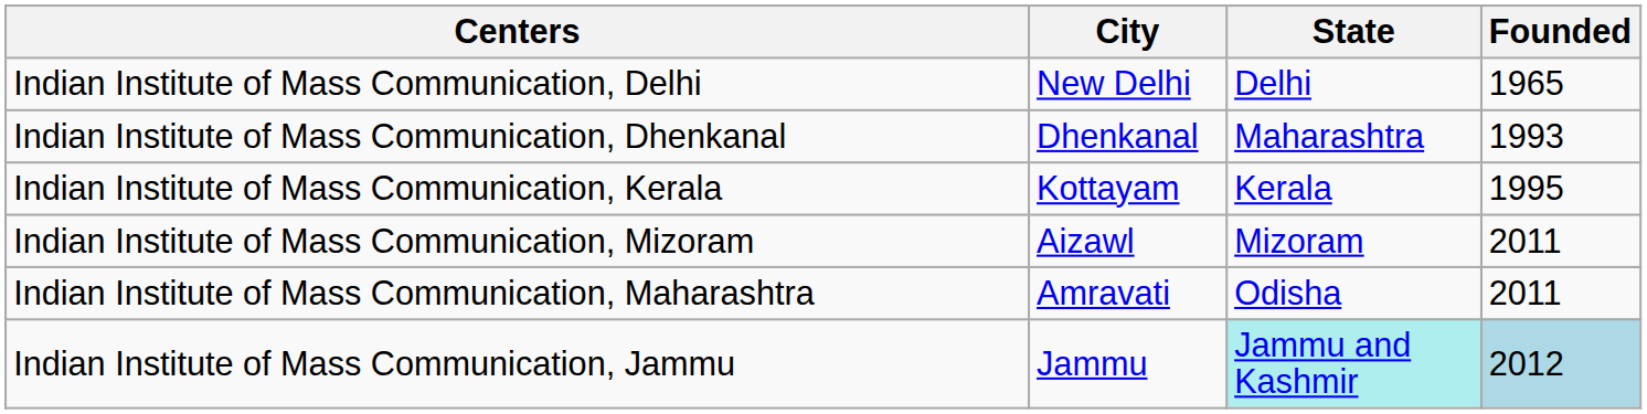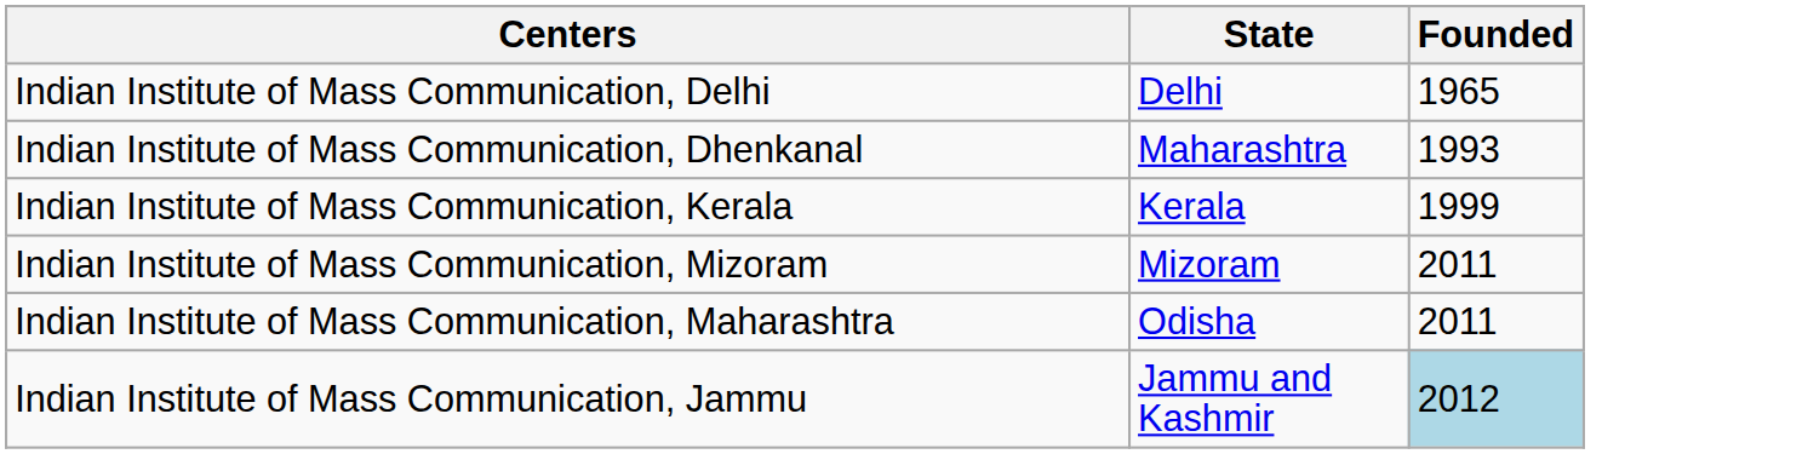- column: City | New Delhi | Dhenkanal | Kottayam | Aizawl | Amravati | Jammu
Indian Institute of Mass Communication, Kerala | Founded: 1995 -> 1999
Indian Institute of Mass Communication, Jammu | State: paleturquoise background -> no background
